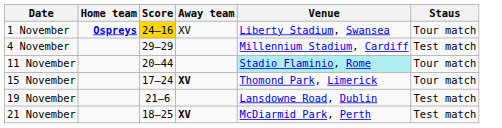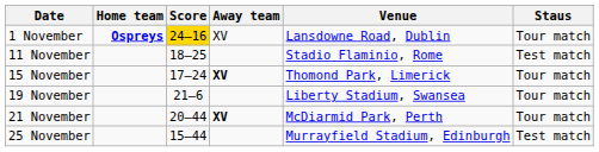1 November | Venue: Liberty Stadium, Swansea -> Lansdowne Road, Dublin
- row: 4 November | 29–29 | Millennium Stadium, Cardiff | Test match
11 November | Score: 20–44 -> 18–25
11 November | Venue: paleturquoise background -> no background
11 November | Staus: Tour match -> Test match
19 November | Venue: Lansdowne Road, Dublin -> Liberty Stadium, Swansea
19 November | Staus: Test match -> Tour match
21 November | Score: 18–25 -> 20–44
21 November | Staus: Test match -> Tour match
+ row: 25 November | 15–44 | Murrayfield Stadium, Edinburgh | Test match
